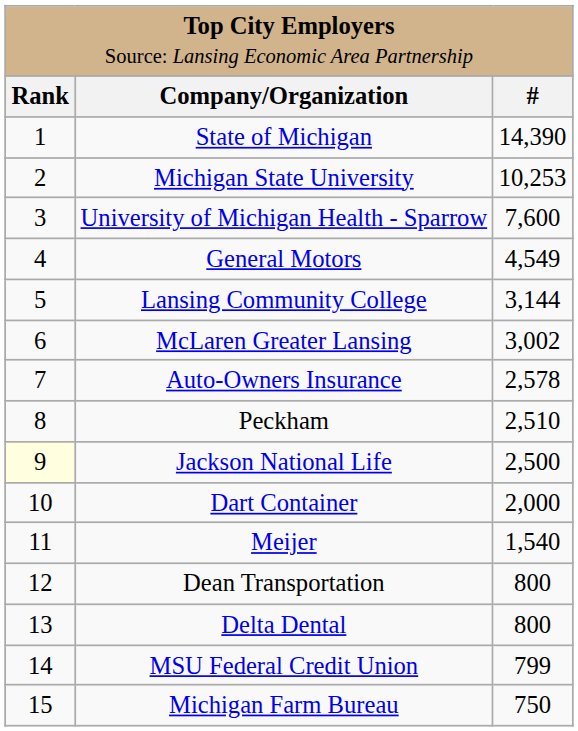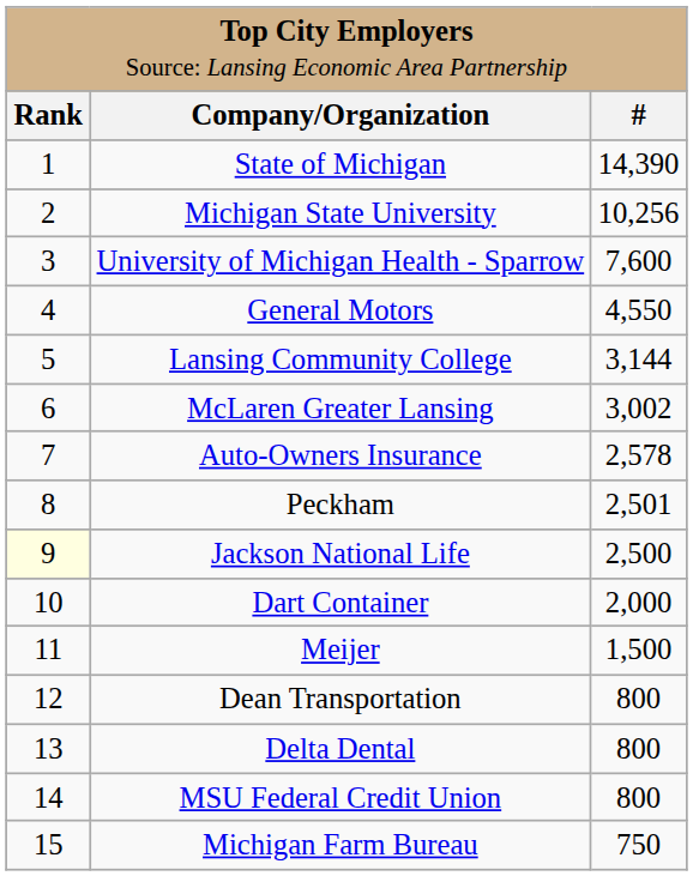Michigan State University | column 3: 10,253 -> 10,256
General Motors | column 3: 4,549 -> 4,550
Peckham | column 3: 2,510 -> 2,501
Meijer | column 3: 1,540 -> 1,500
MSU Federal Credit Union | column 3: 799 -> 800
